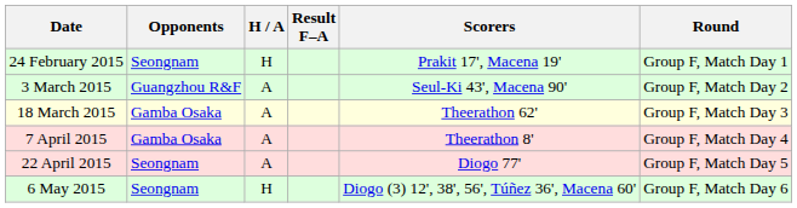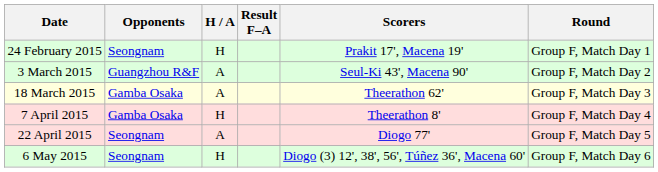7 April 2015 | H / A: A -> H
